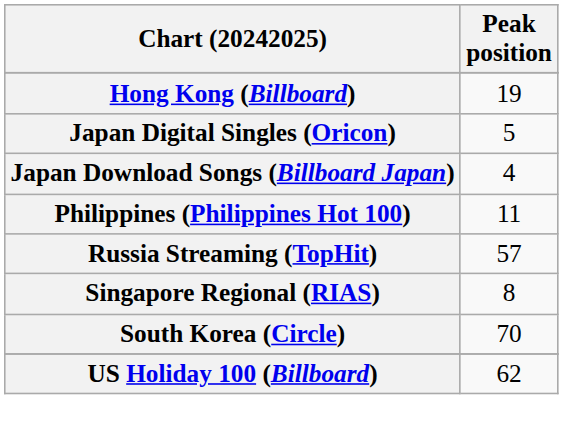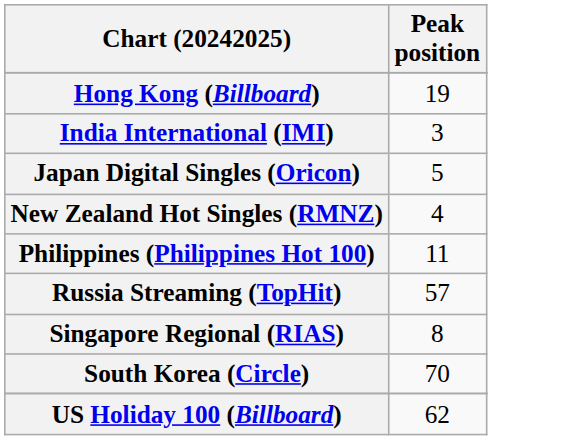+ row: India International (IMI) | 3
- row: Japan Download Songs (Billboard Japan) | 4
+ row: New Zealand Hot Singles (RMNZ) | 4
